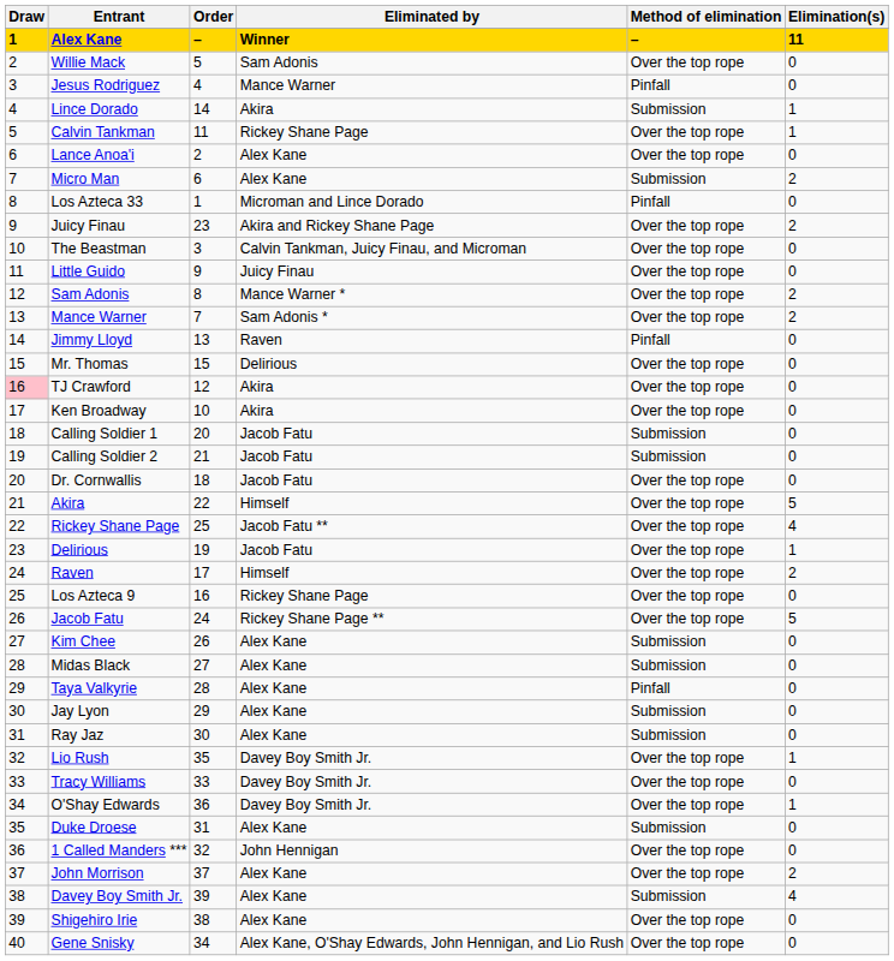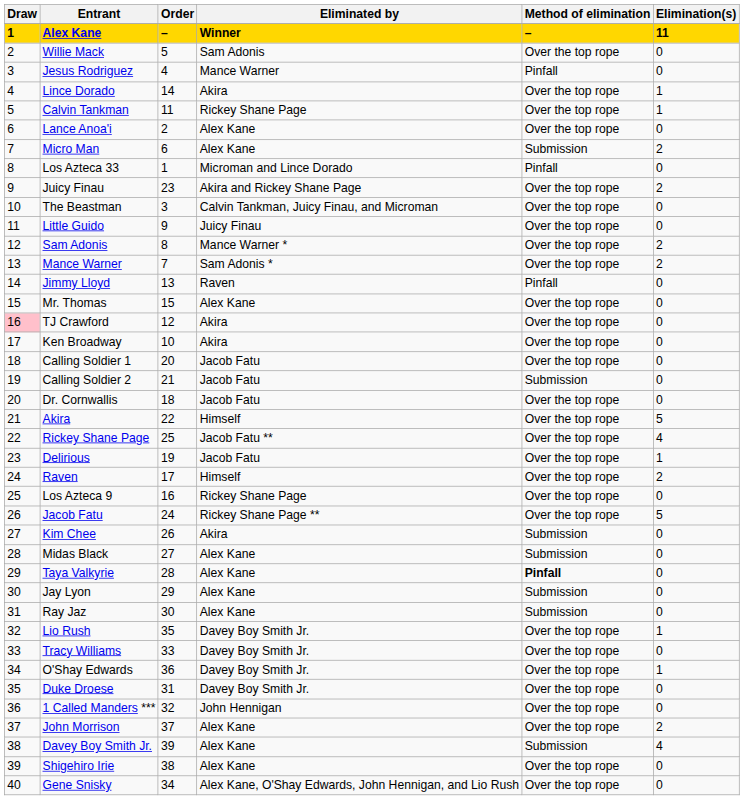Lince Dorado | Method of elimination: Submission -> Over the top rope
Mr. Thomas | Eliminated by: Delirious -> Alex Kane
Calling Soldier 1 | Method of elimination: Submission -> Over the top rope
Kim Chee | Eliminated by: Alex Kane -> Akira
Taya Valkyrie | Method of elimination: normal -> bold
Duke Droese | Eliminated by: Alex Kane -> Davey Boy Smith Jr.
Duke Droese | Method of elimination: Submission -> Over the top rope
